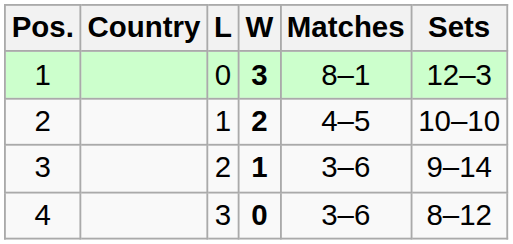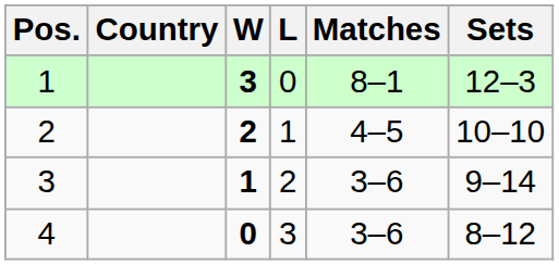columns swapped: W <-> L
